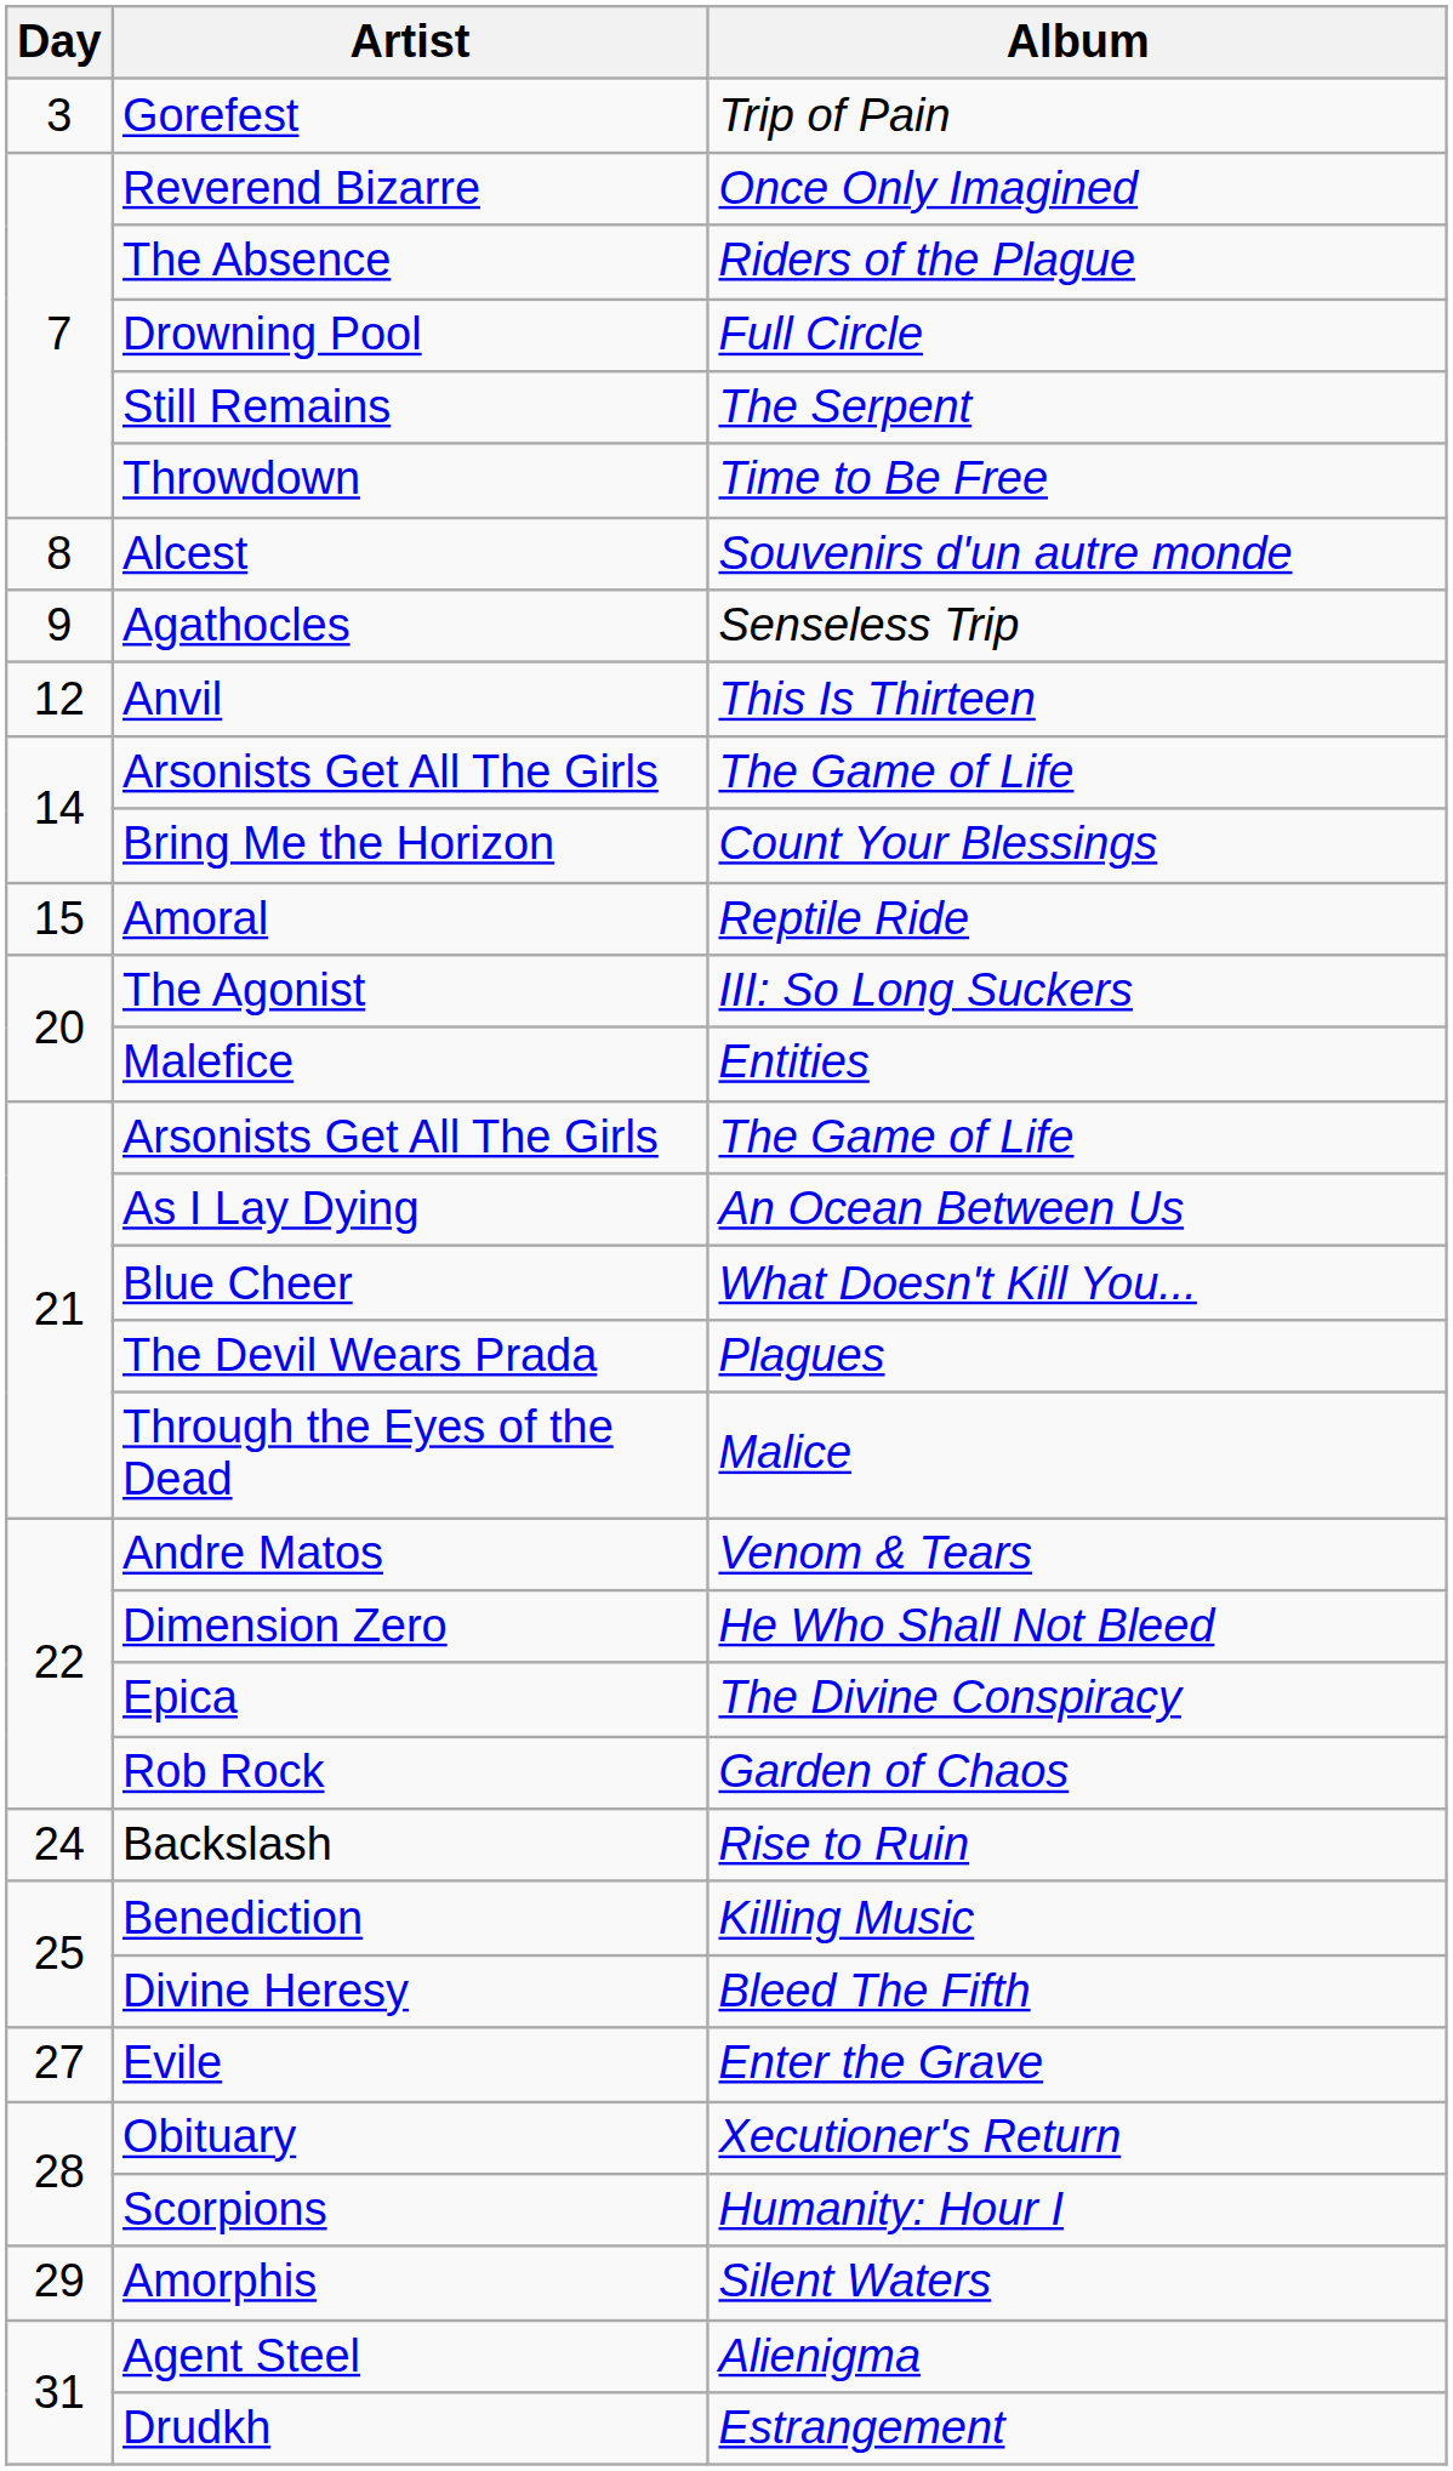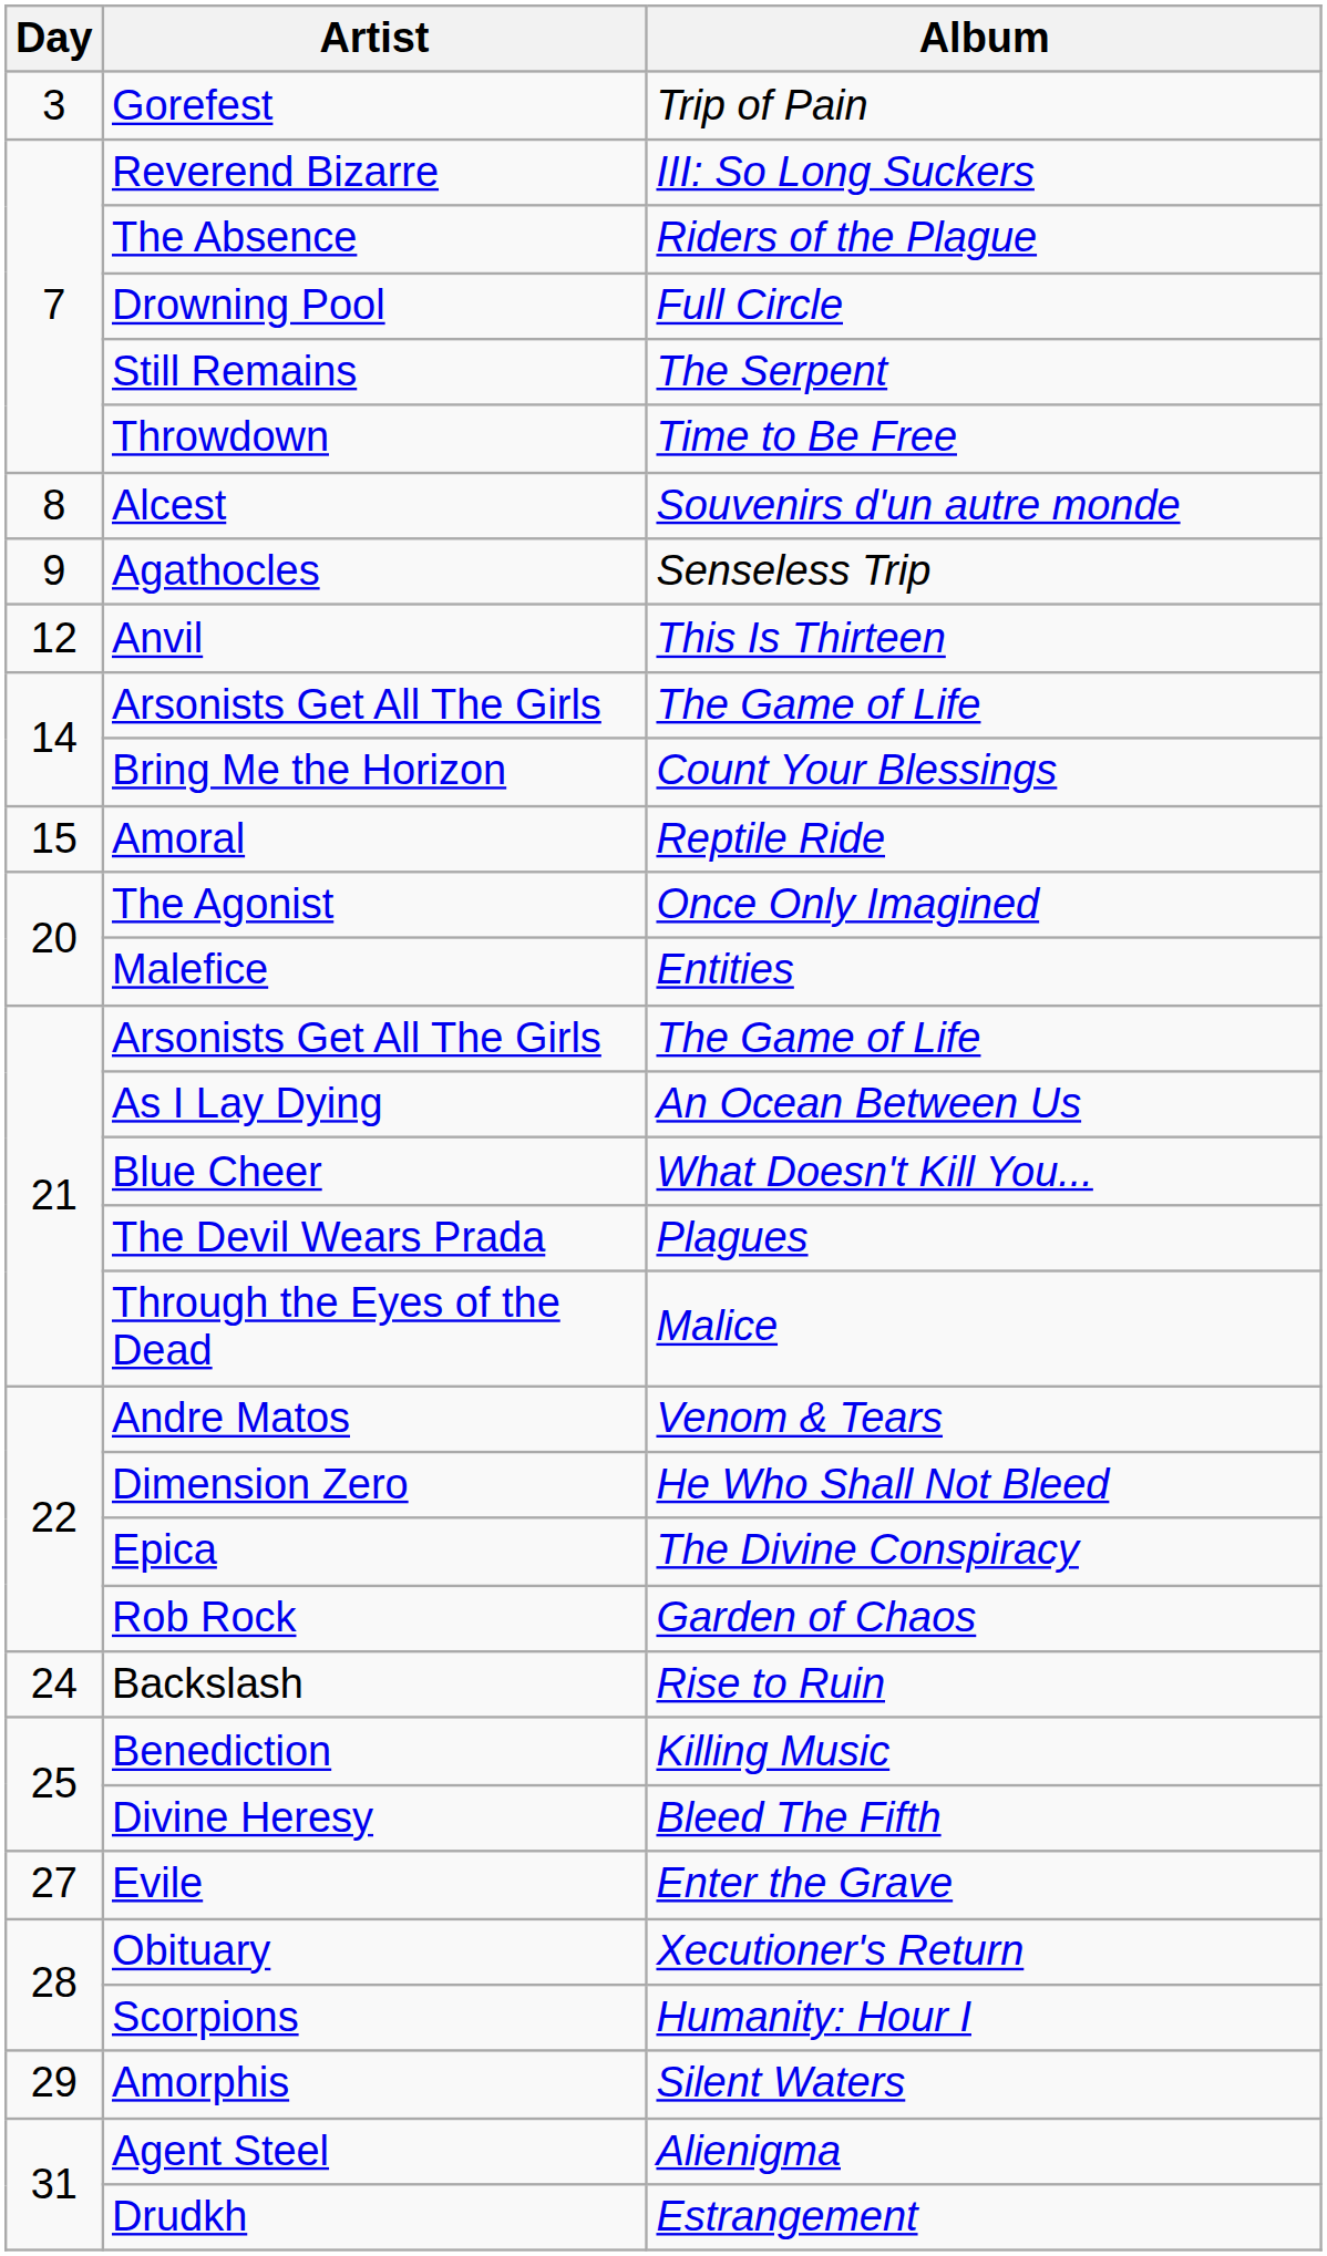Reverend Bizarre | Album: Once Only Imagined -> III: So Long Suckers
The Agonist | Album: III: So Long Suckers -> Once Only Imagined
